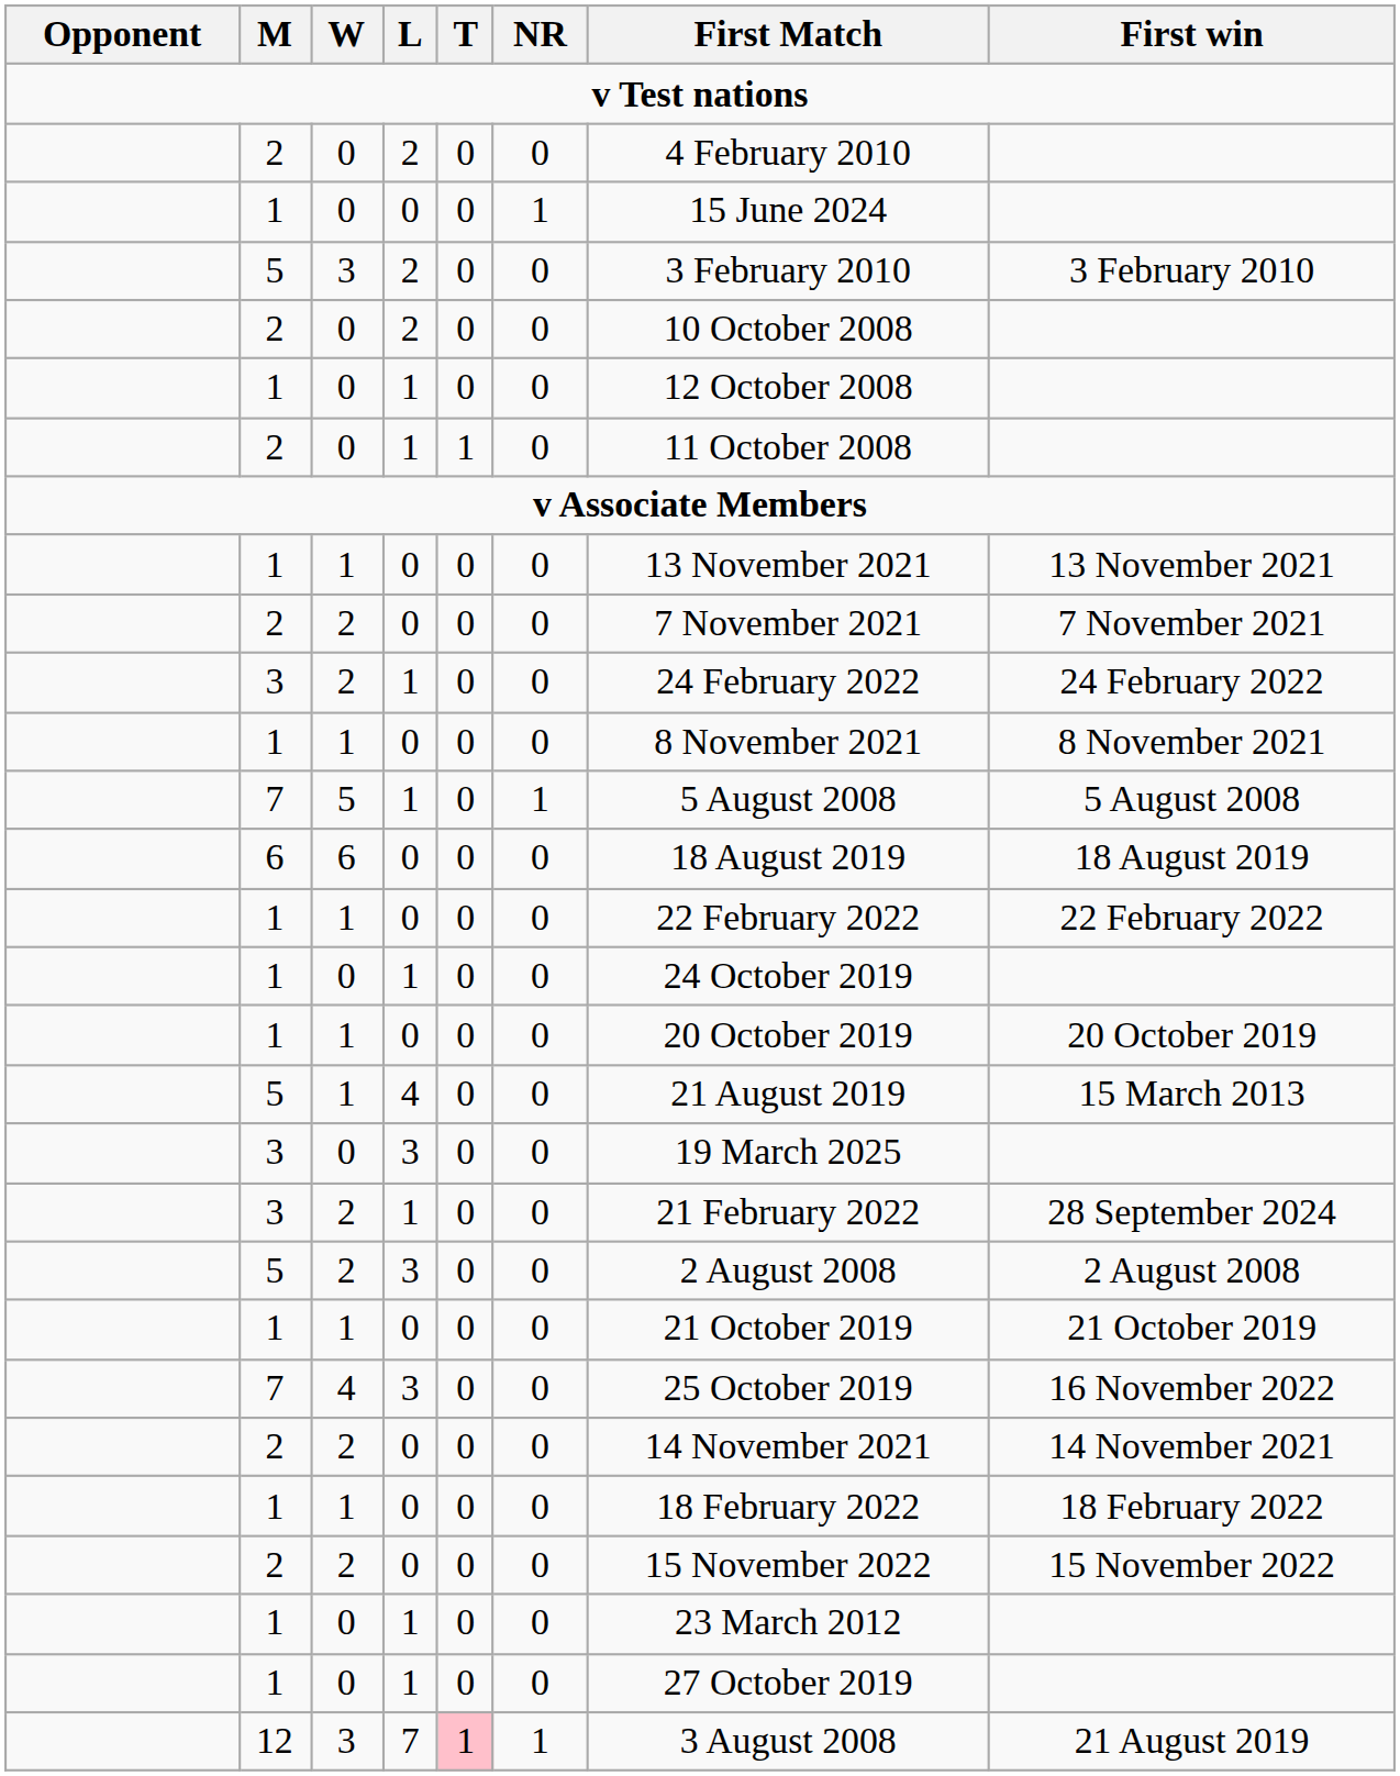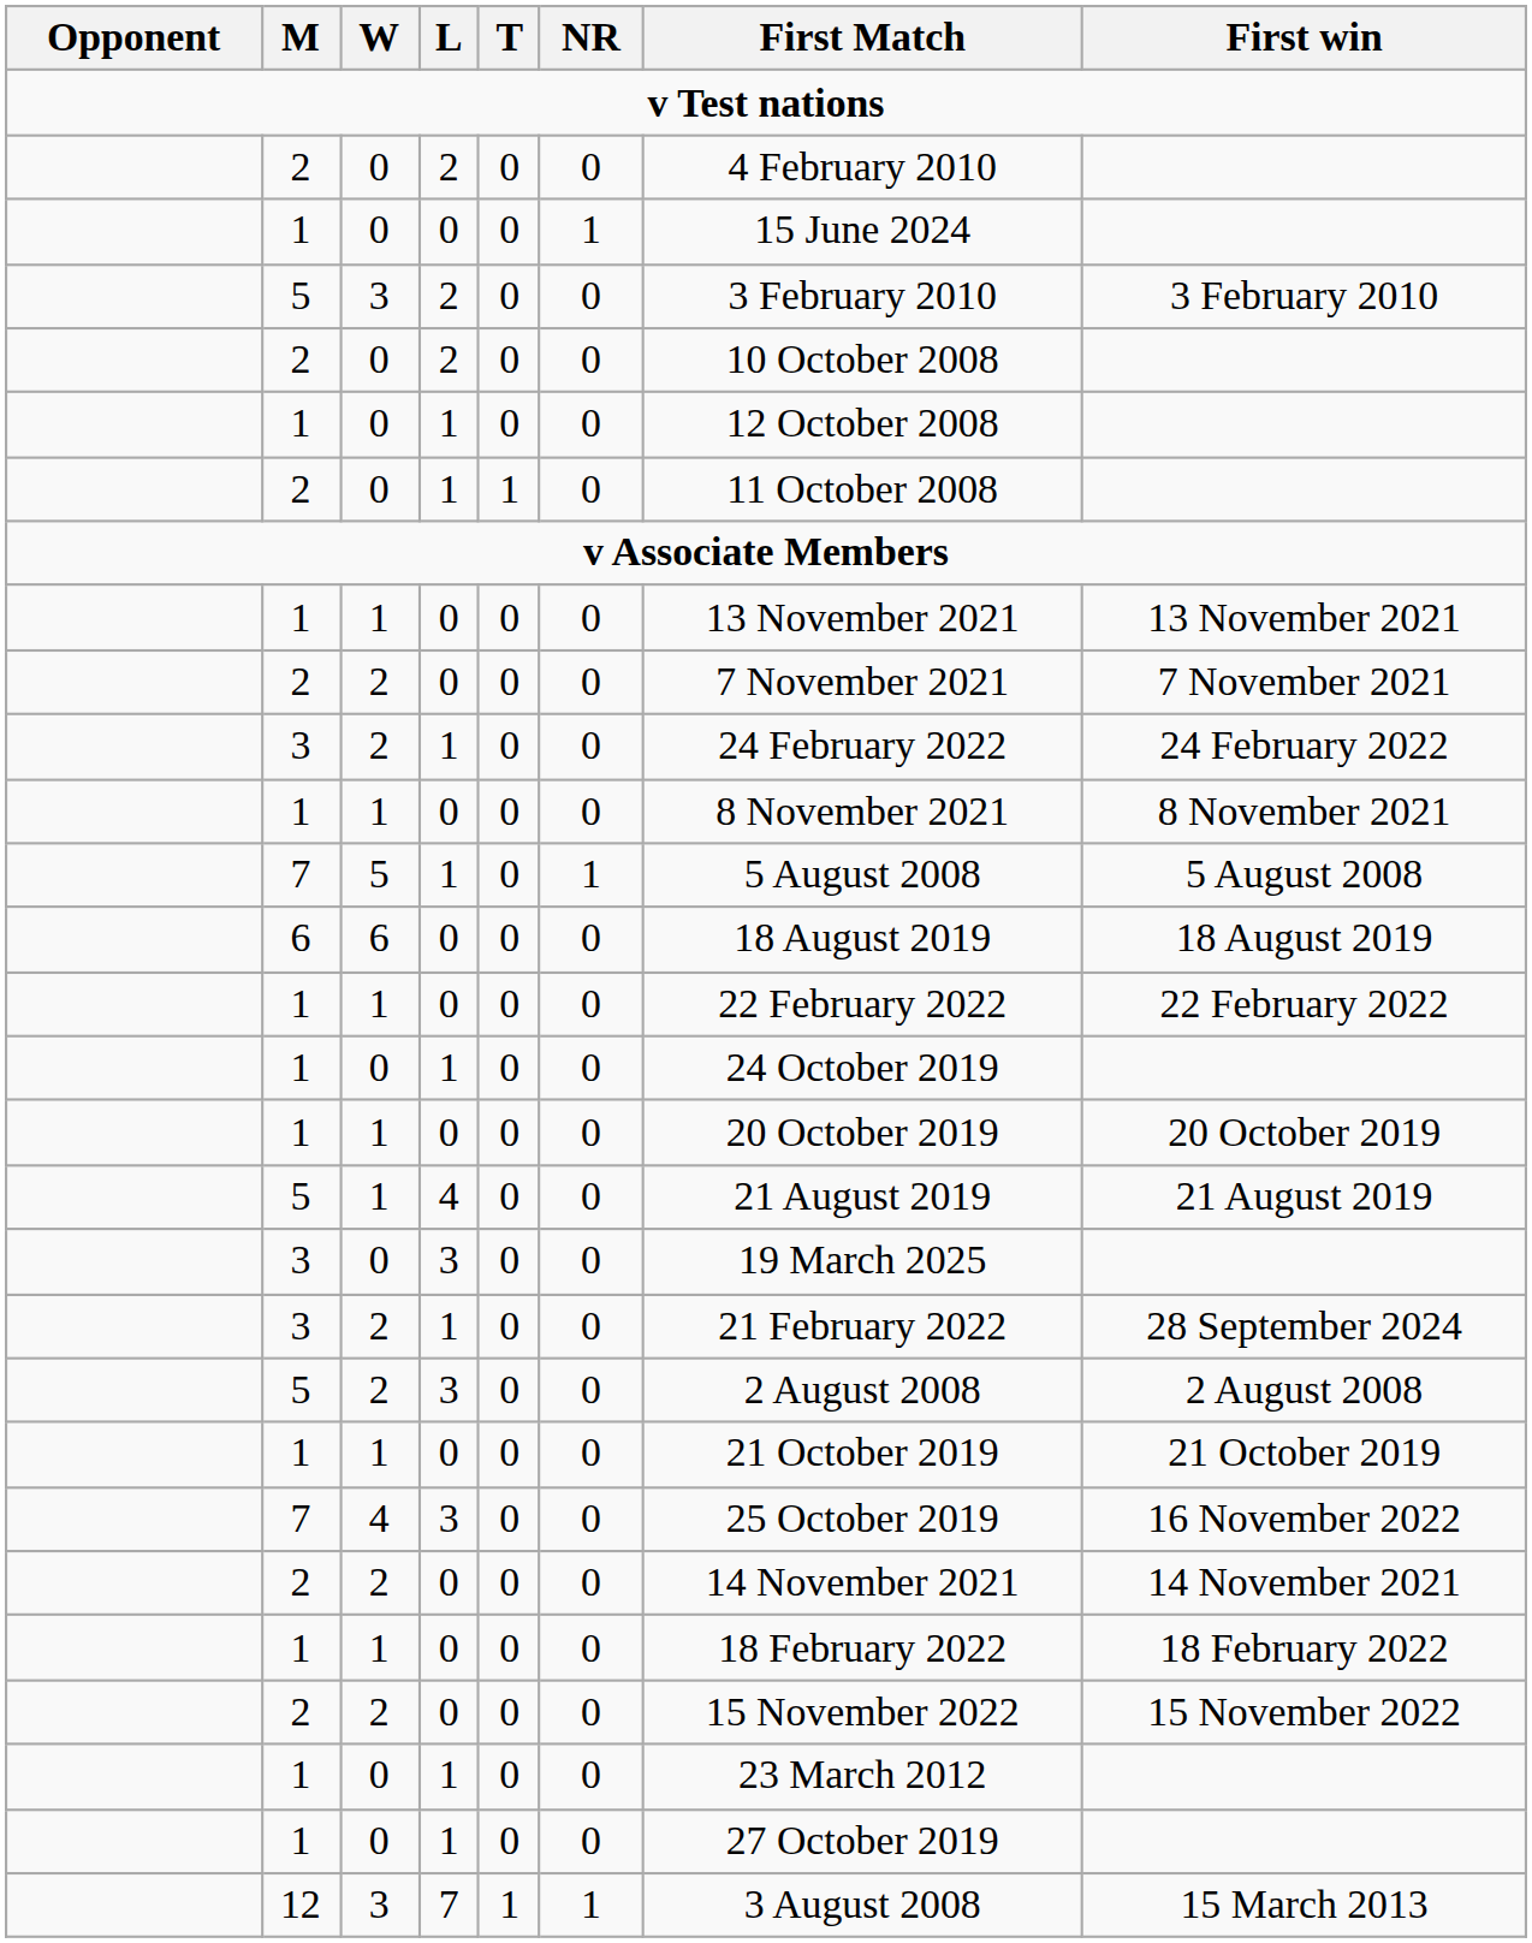5 / 4 | First win: 15 March 2013 -> 21 August 2019
12 | T: pink background -> no background
12 | First win: 21 August 2019 -> 15 March 2013
